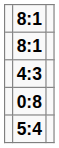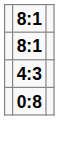- row: 5:4
